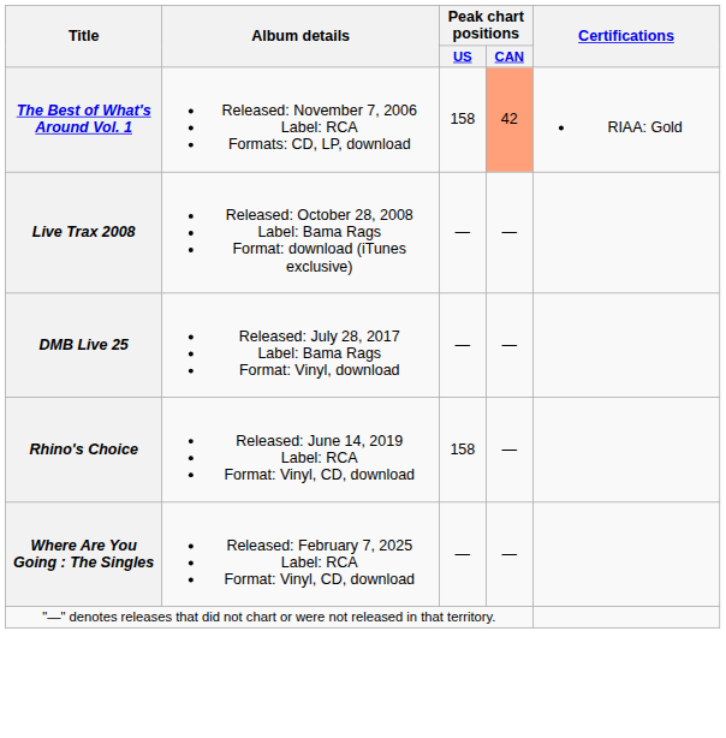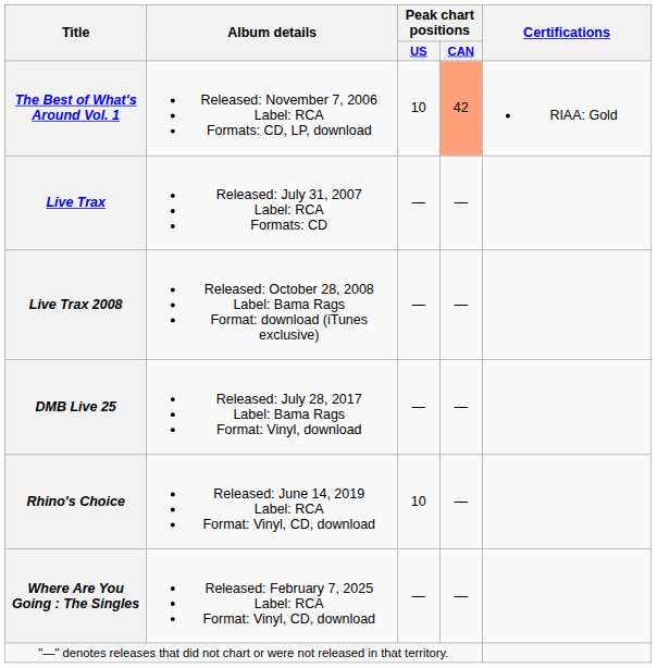The Best of What's Around Vol. 1 | Peak chart positions / US: 158 -> 10
+ row: Live Trax | Released: July 31, 2007 Label: RCA Formats: CD | — | —
Rhino's Choice | Peak chart positions / US: 158 -> 10
